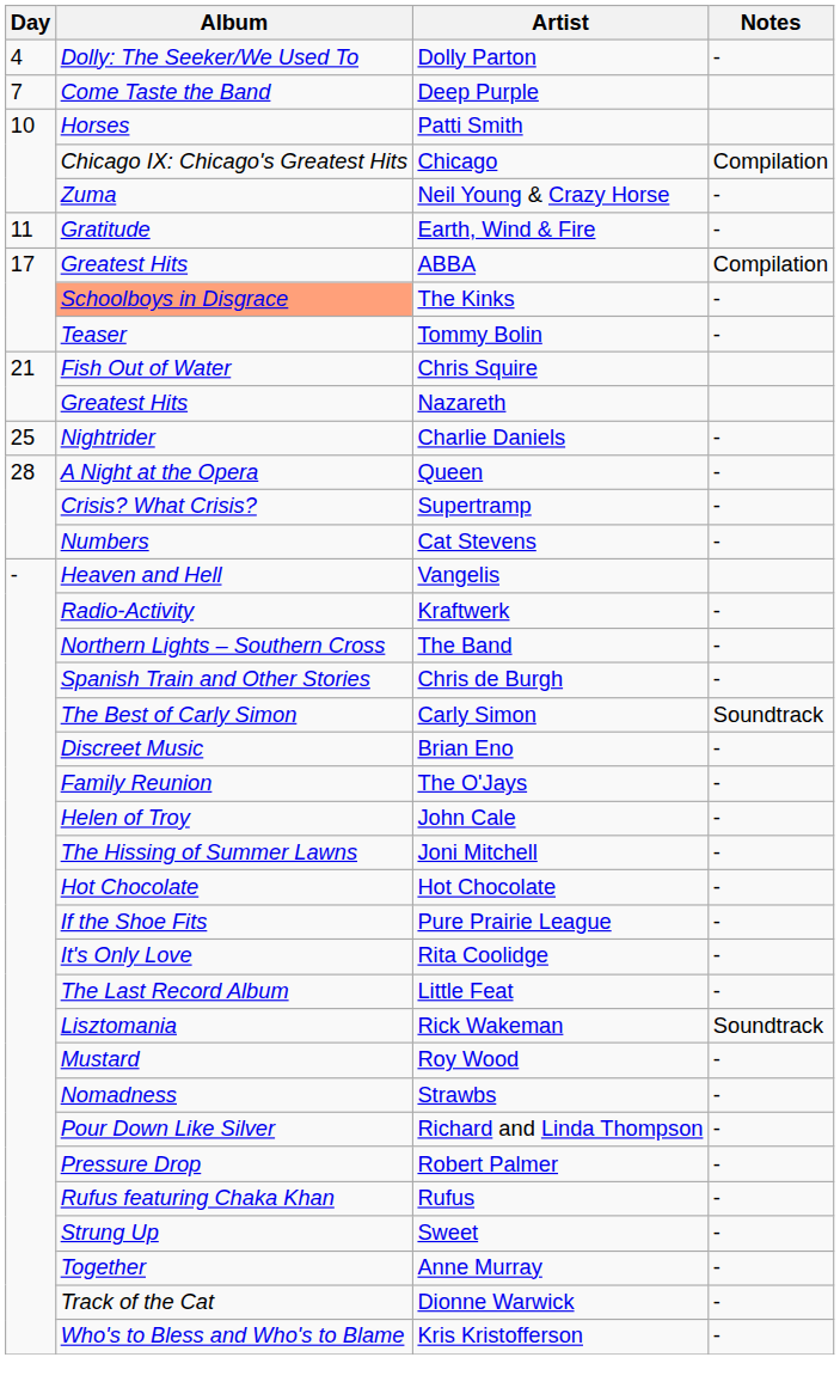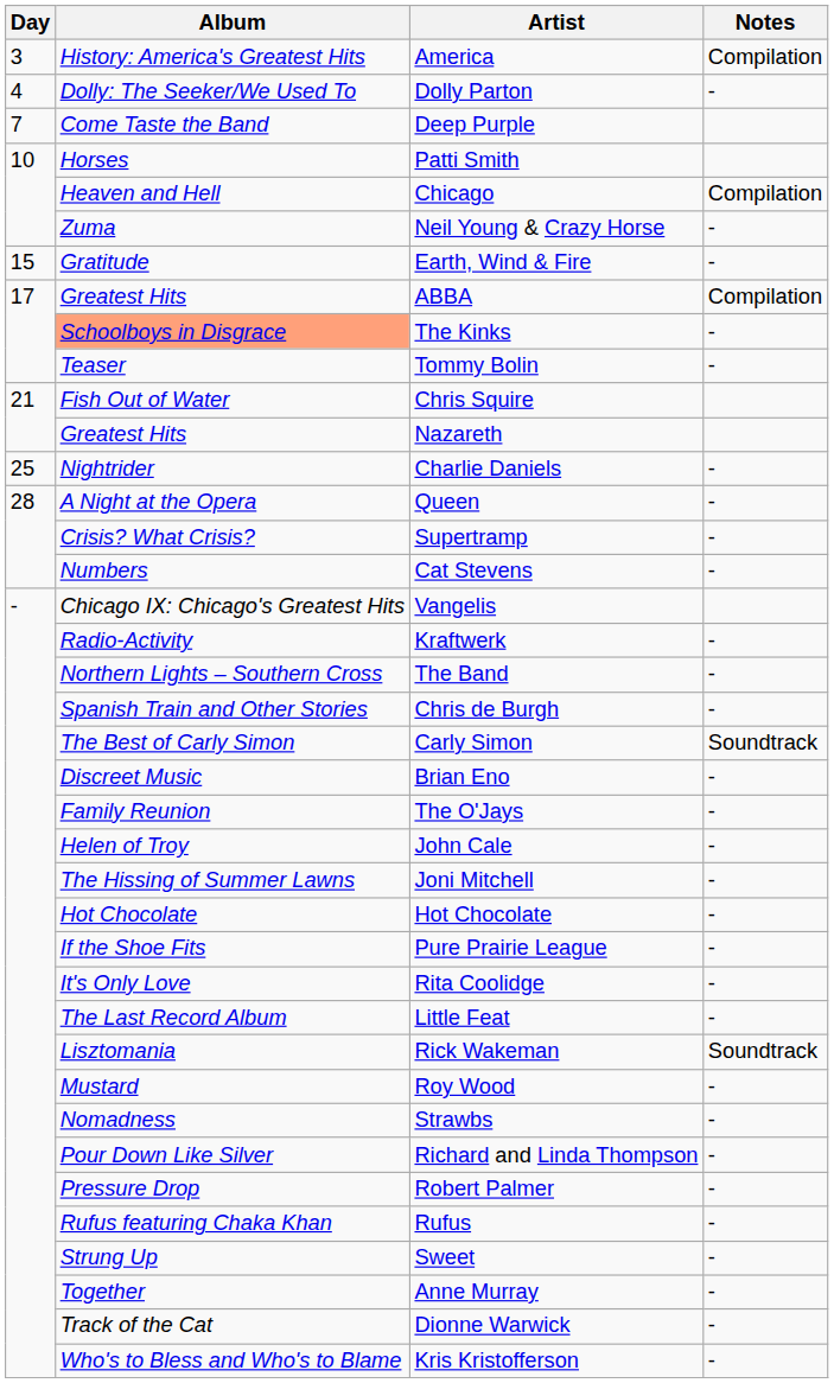+ row: 3 | History: America's Greatest Hits | America | Compilation
Chicago | Album: Chicago IX: Chicago's Greatest Hits -> Heaven and Hell
Earth, Wind & Fire | Day: 11 -> 15
Vangelis | Album: Heaven and Hell -> Chicago IX: Chicago's Greatest Hits
